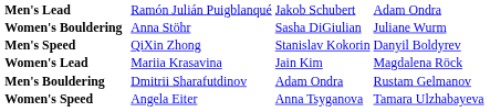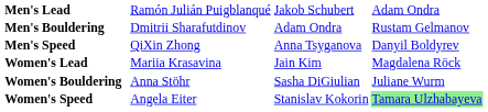rows swapped: Men's Bouldering <-> Women's Bouldering
Men's Speed | column 3: Stanislav Kokorin -> Anna Tsyganova
Women's Speed | column 3: Anna Tsyganova -> Stanislav Kokorin
Women's Speed | column 4: no background -> lightgreen background
